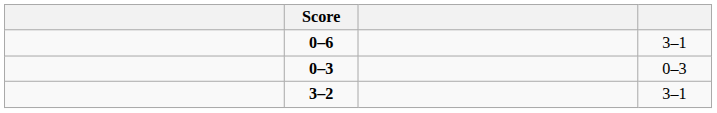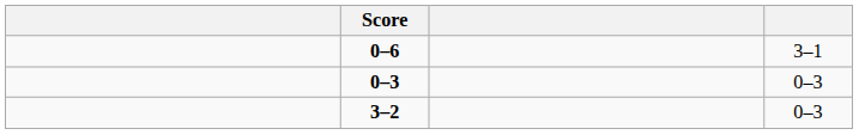3–2 | column 4: 3–1 -> 0–3
